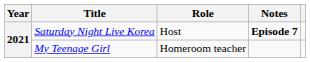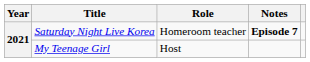Saturday Night Live Korea | Role: Host -> Homeroom teacher
My Teenage Girl | Role: Homeroom teacher -> Host
